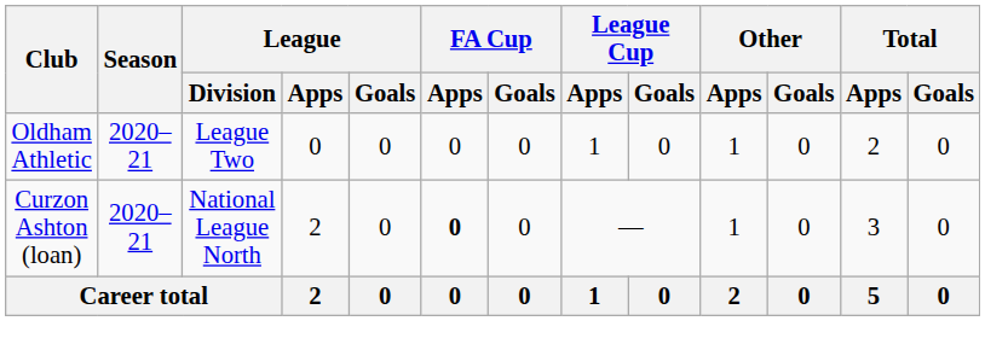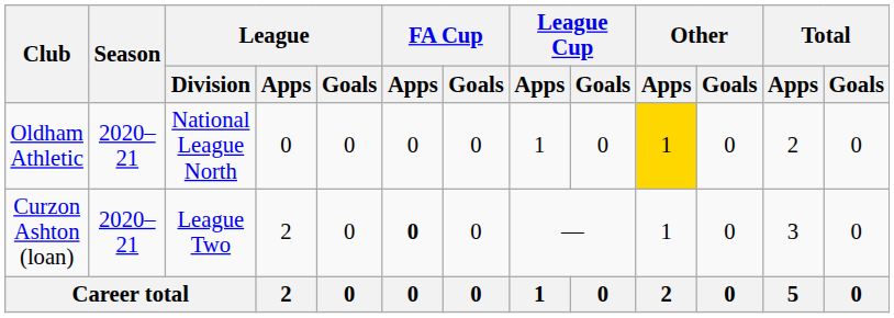Oldham Athletic | League / Division: League Two -> National League North
Oldham Athletic | Other / Apps: no background -> gold background
Curzon Ashton (loan) | League / Division: National League North -> League Two
